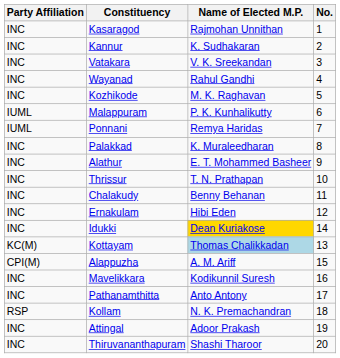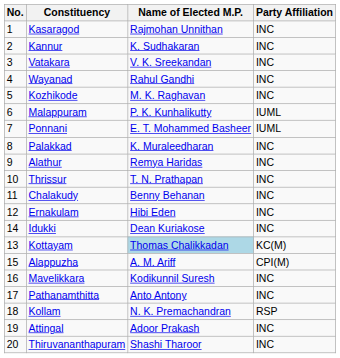columns swapped: No. <-> Party Affiliation
Ponnani | Name of Elected M.P.: Remya Haridas -> E. T. Mohammed Basheer
Alathur | Name of Elected M.P.: E. T. Mohammed Basheer -> Remya Haridas
Idukki | Name of Elected M.P.: gold background -> no background
